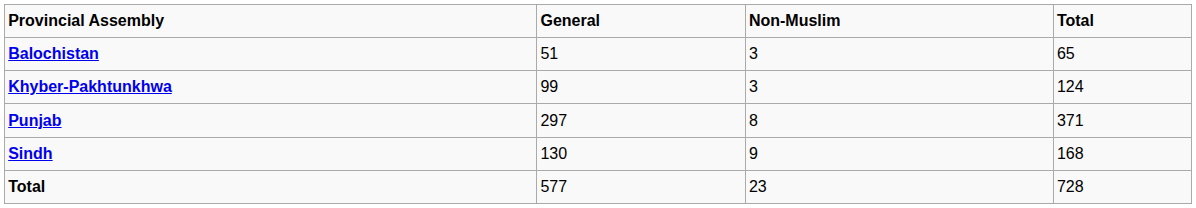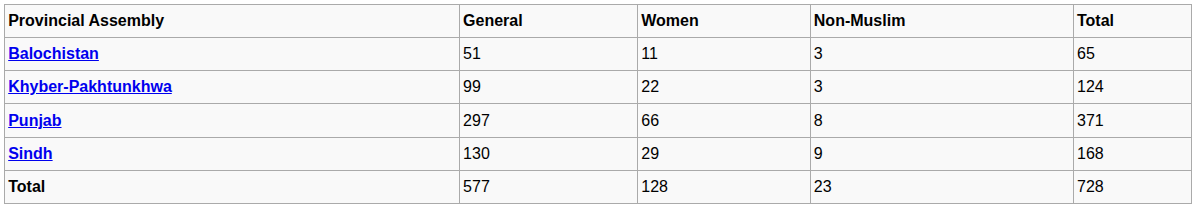+ column: Women | 11 | 22 | 66 | 29 | 128
